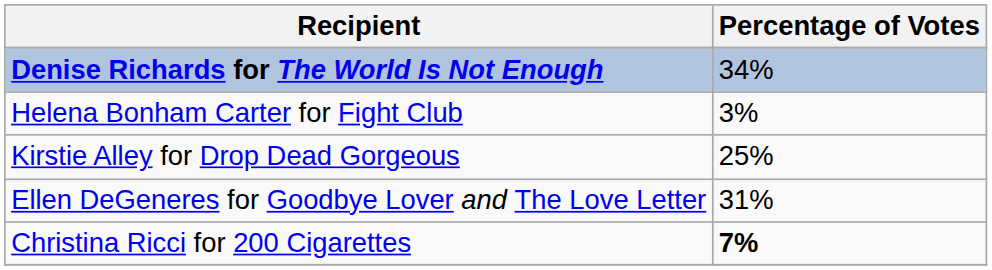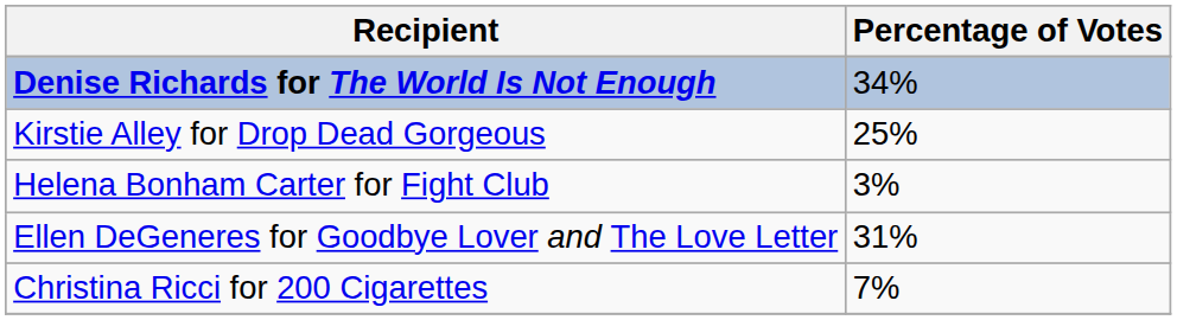rows swapped: Kirstie Alley for Drop Dead Gorgeous <-> Helena Bonham Carter for Fight Club
Christina Ricci for 200 Cigarettes | Percentage of Votes: bold -> normal
